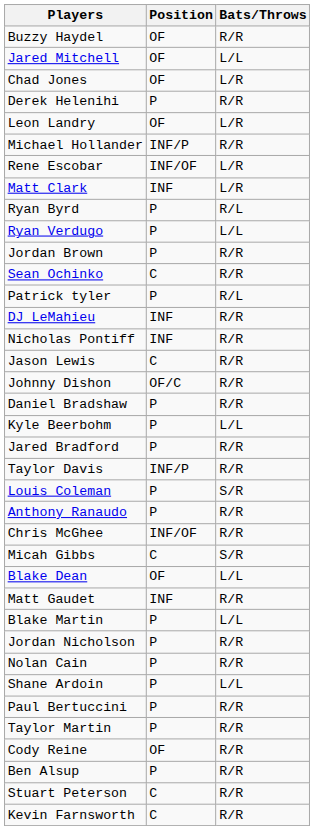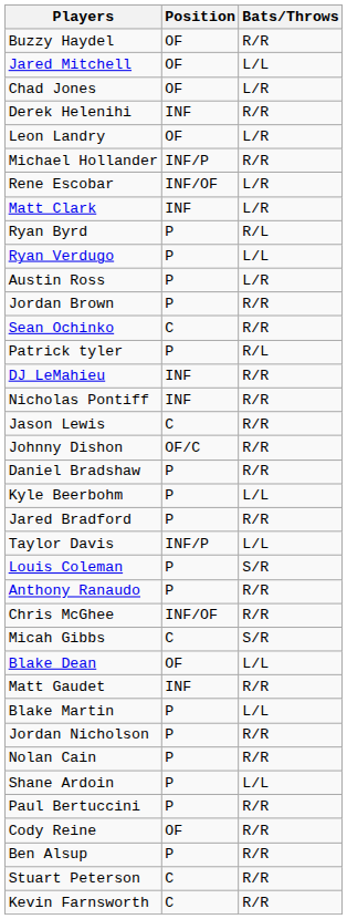Derek Helenihi | Position: P -> INF
+ row: Austin Ross | P | L/R
Taylor Davis | Bats/Throws: R/R -> L/L
- row: Taylor Martin | P | R/R
